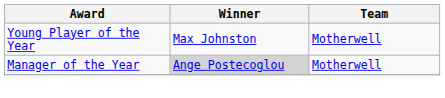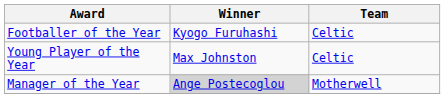+ row: Footballer of the Year | Kyogo Furuhashi | Celtic
Young Player of the Year | Team: Motherwell -> Celtic
